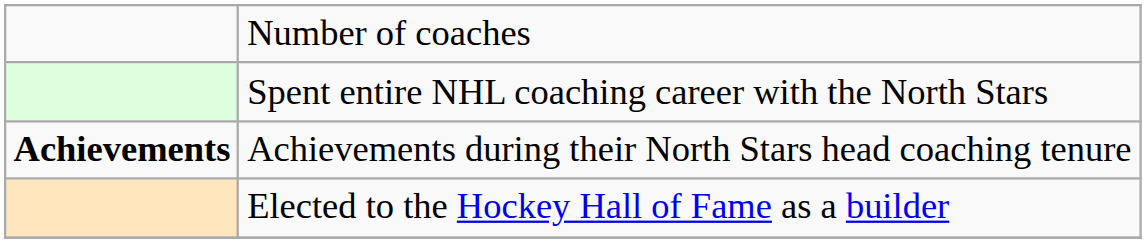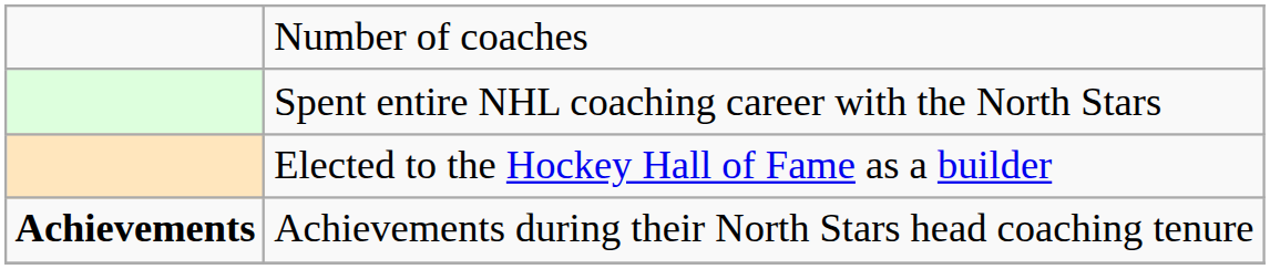rows swapped: Elected to the Hockey Hall of Fame as a builder <-> Achievements during their North Stars head coaching tenure
